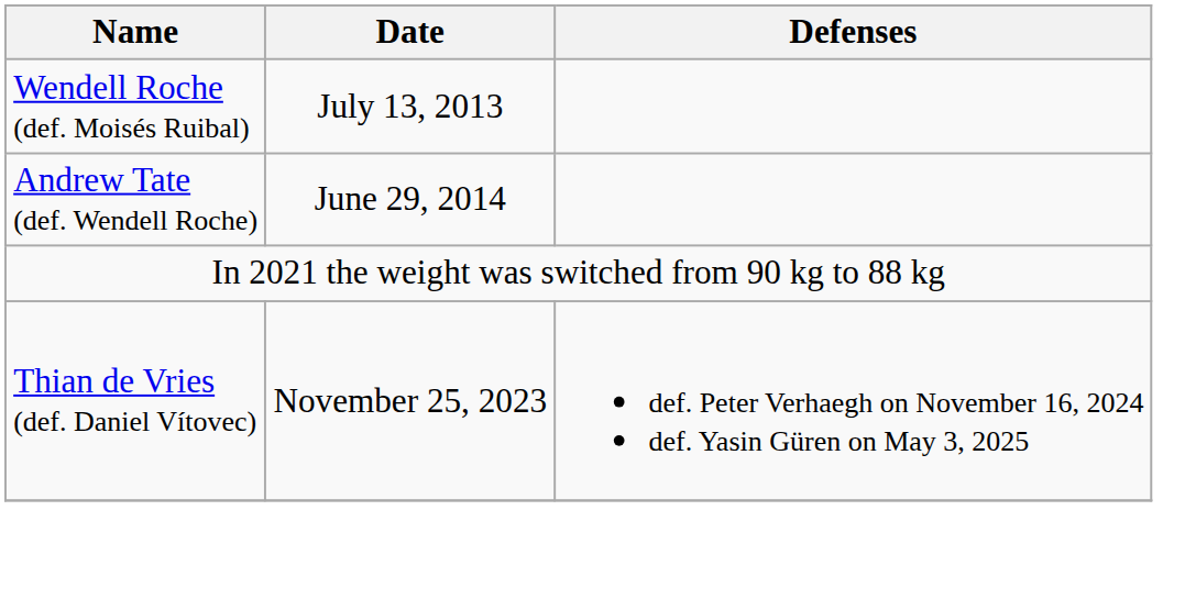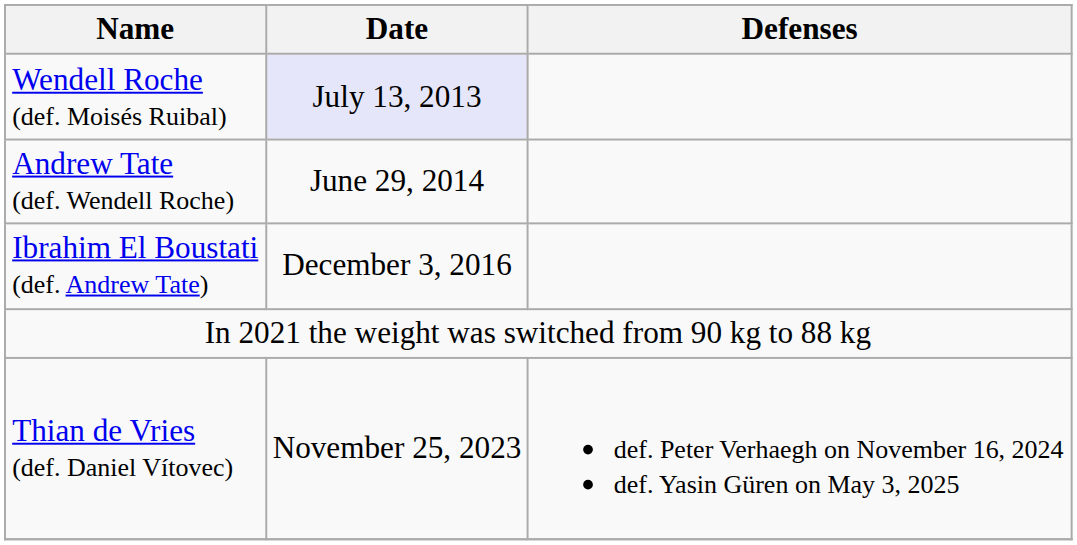Wendell Roche (def. Moisés Ruibal) | Date: no background -> lavender background
+ row: Ibrahim El Boustati (def. Andrew Tate) | December 3, 2016
